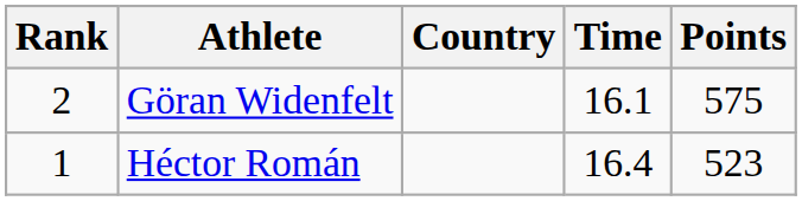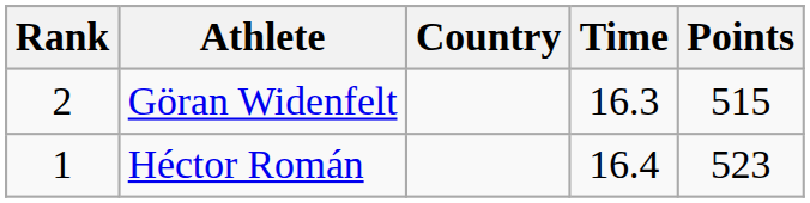Göran Widenfelt | Time: 16.1 -> 16.3
Göran Widenfelt | Points: 575 -> 515
